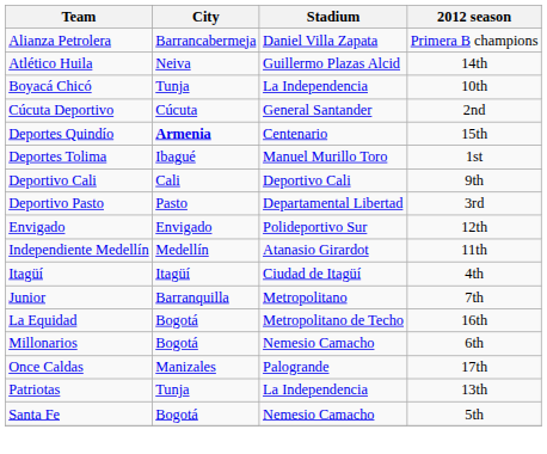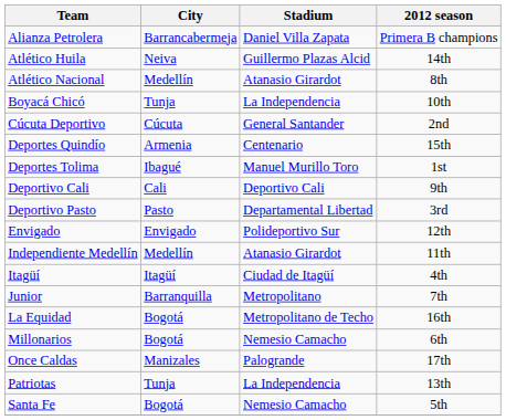+ row: Atlético Nacional | Medellín | Atanasio Girardot | 8th
Deportes Quindío | City: bold -> normal
